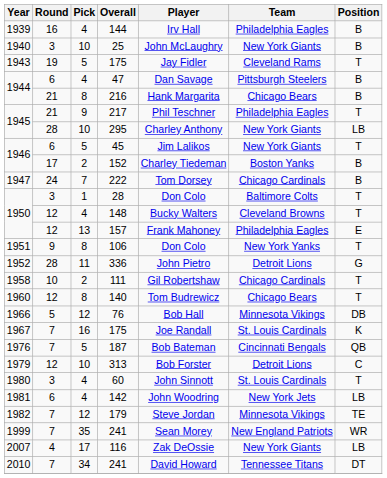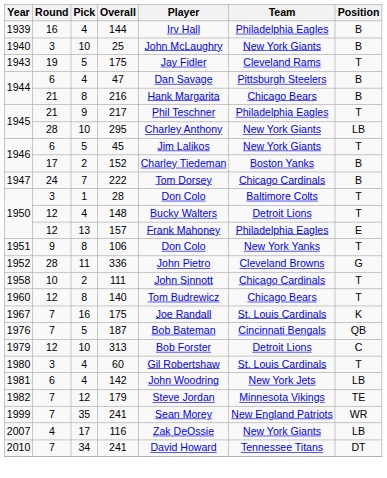148 | Team: Cleveland Browns -> Detroit Lions
336 | Team: Detroit Lions -> Cleveland Browns
111 | Player: Gil Robertshaw -> John Sinnott
- row: 1966 | 5 | 12 | 76 | Bob Hall | Minnesota Vikings | DB
60 | Player: John Sinnott -> Gil Robertshaw
